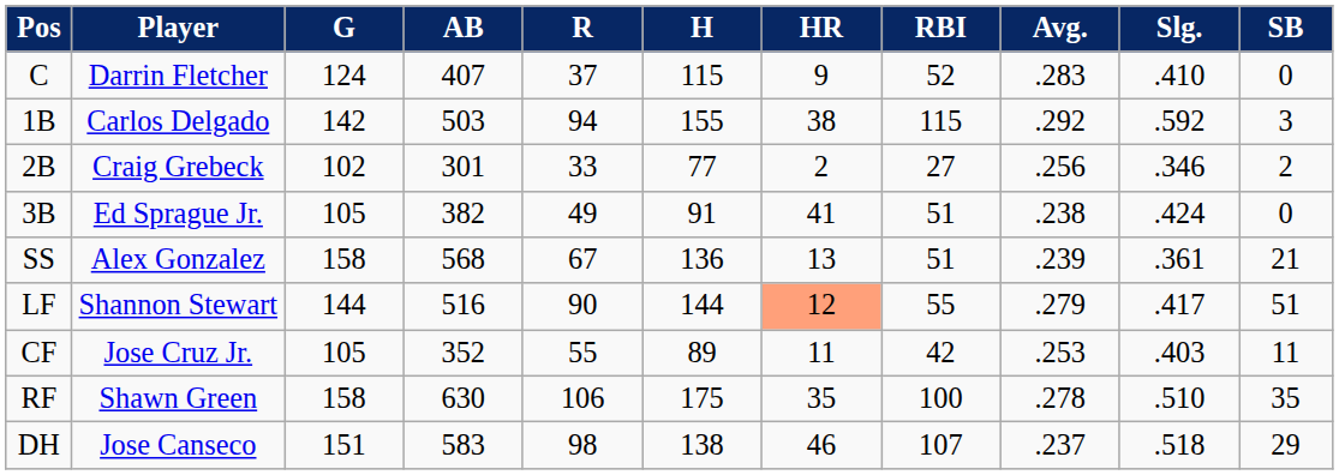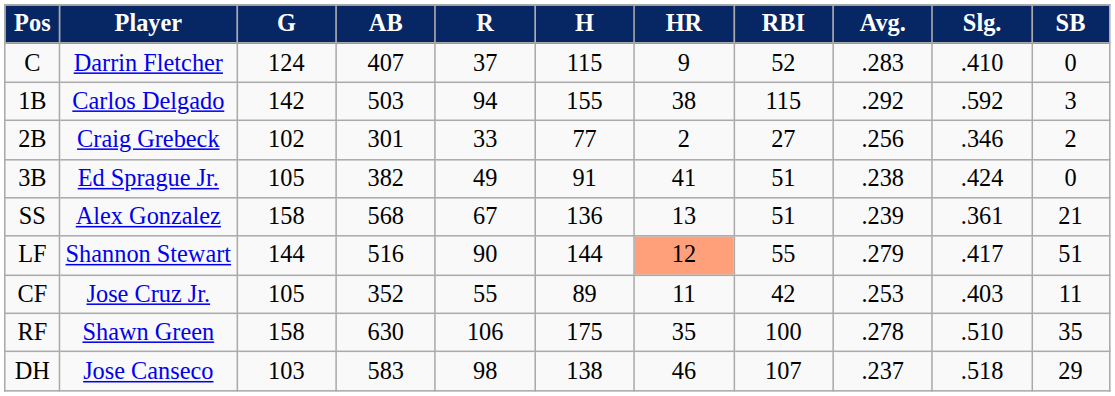DH | G: 151 -> 103
